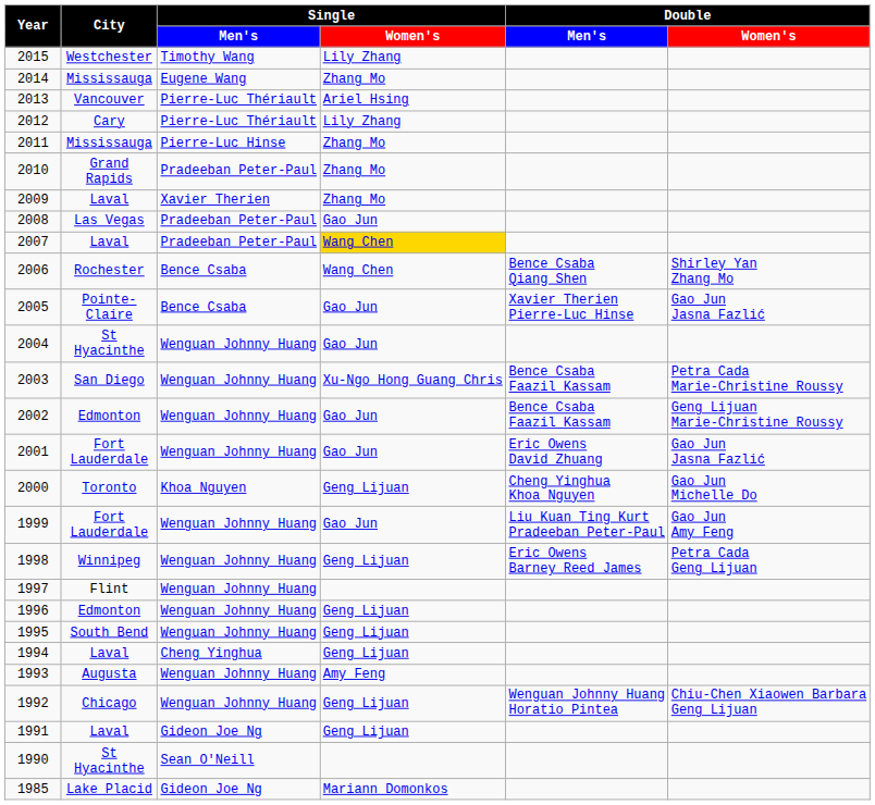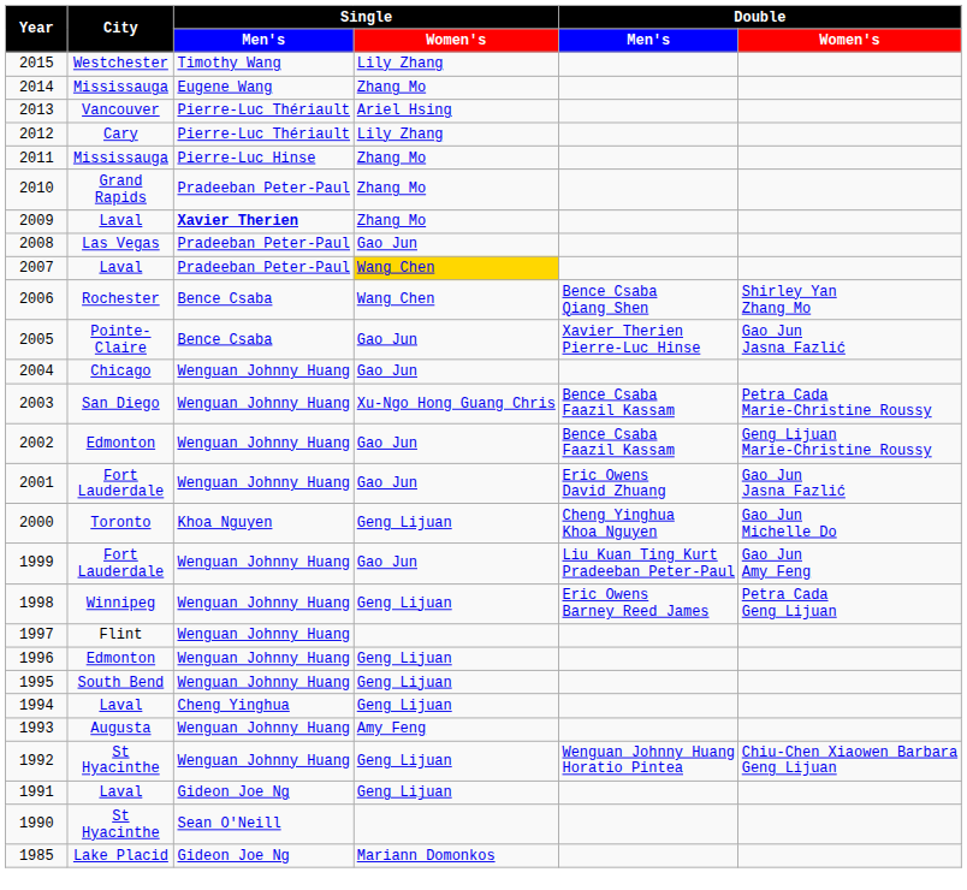2009 | Single / Men's: normal -> bold
2004 | City: St Hyacinthe -> Chicago
1992 | City: Chicago -> St Hyacinthe
